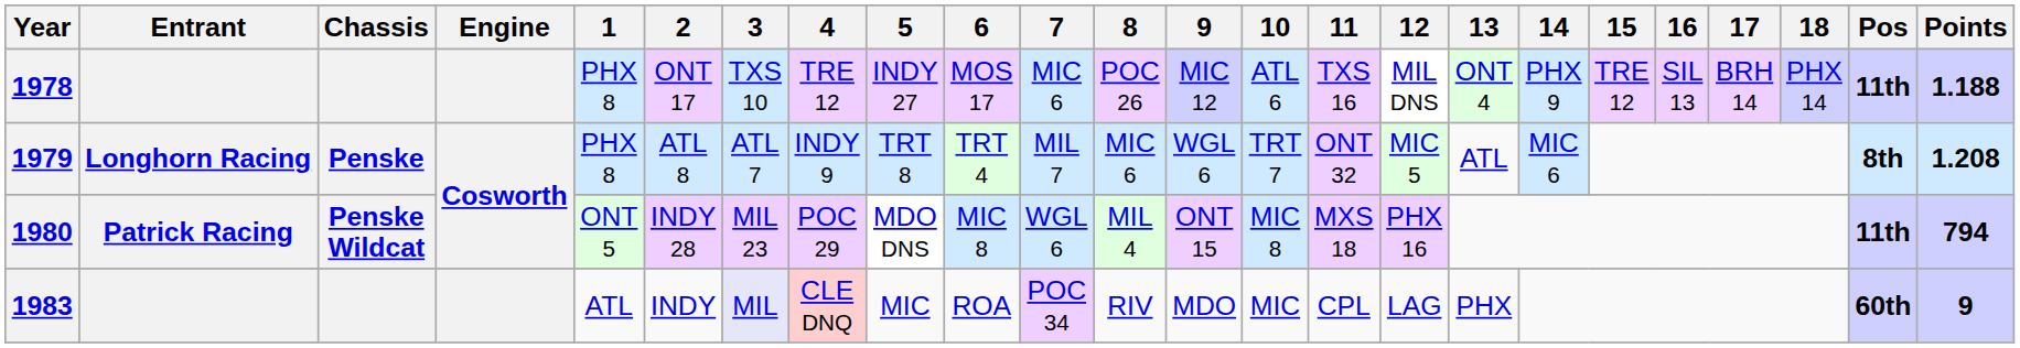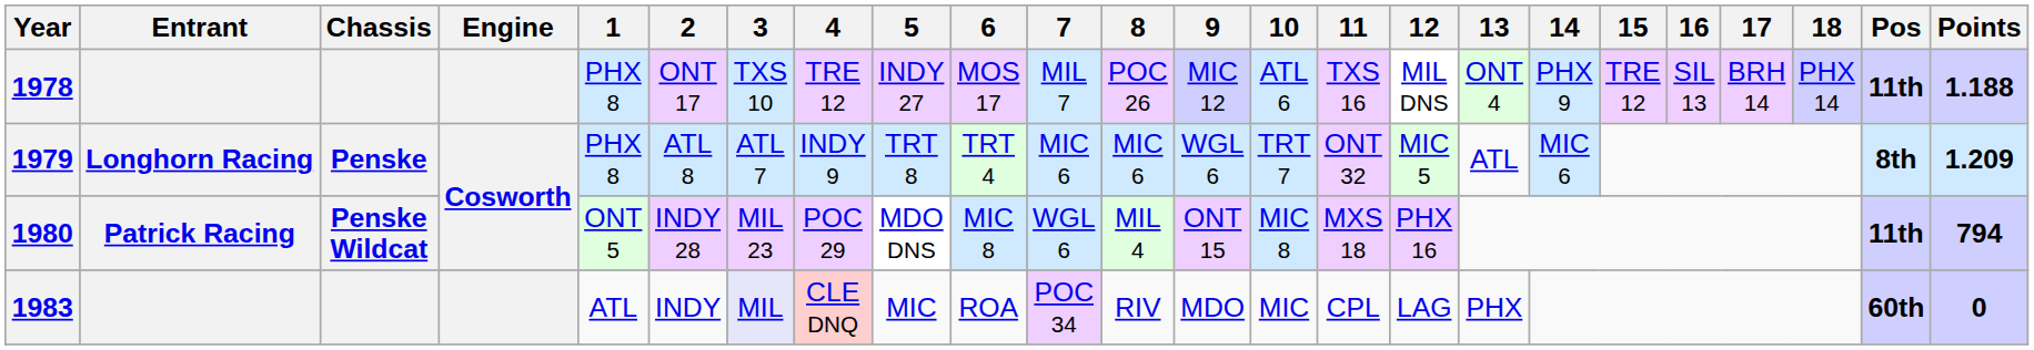1978 | 7: MIC 6 -> MIL 7
1979 | 7: MIL 7 -> MIC 6
1979 | Points: 1.208 -> 1.209
1983 | Points: 9 -> 0
